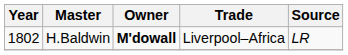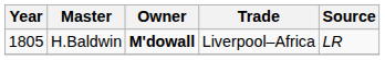H.Baldwin | Year: 1802 -> 1805
